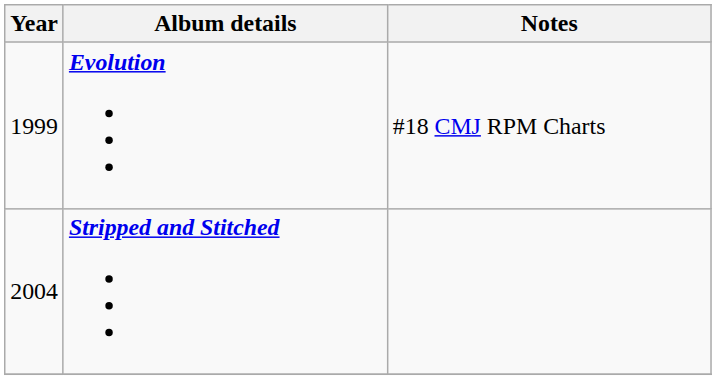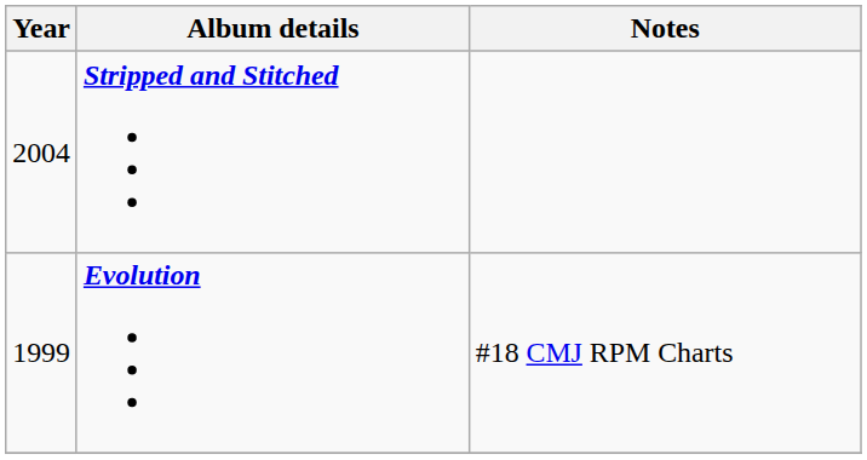rows swapped: Evolution <-> Stripped and Stitched
